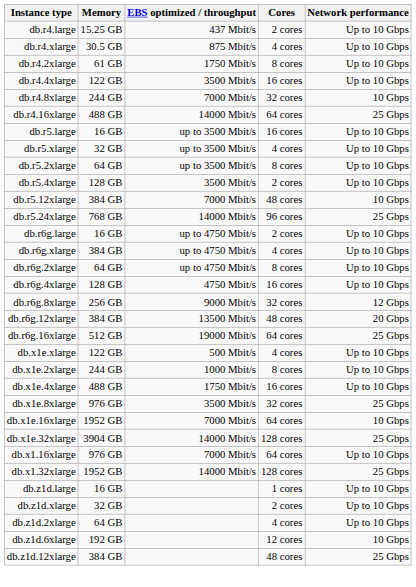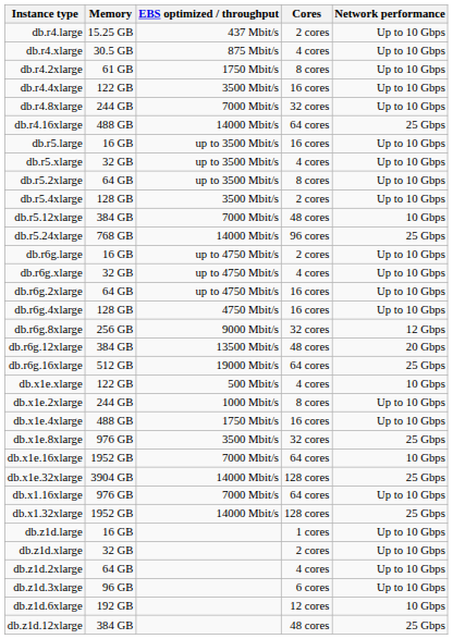db.r4.8xlarge | Network performance: 10 Gbps -> Up to 10 Gbps
db.r6g.xlarge | Memory: 384 GB -> 32 GB
db.r6g.2xlarge | Cores: 8 cores -> 16 cores
db.x1e.xlarge | Network performance: Up to 10 Gbps -> 10 Gbps
+ row: db.z1d.3xlarge | 96 GB | 6 cores | Up to 10 Gbps
